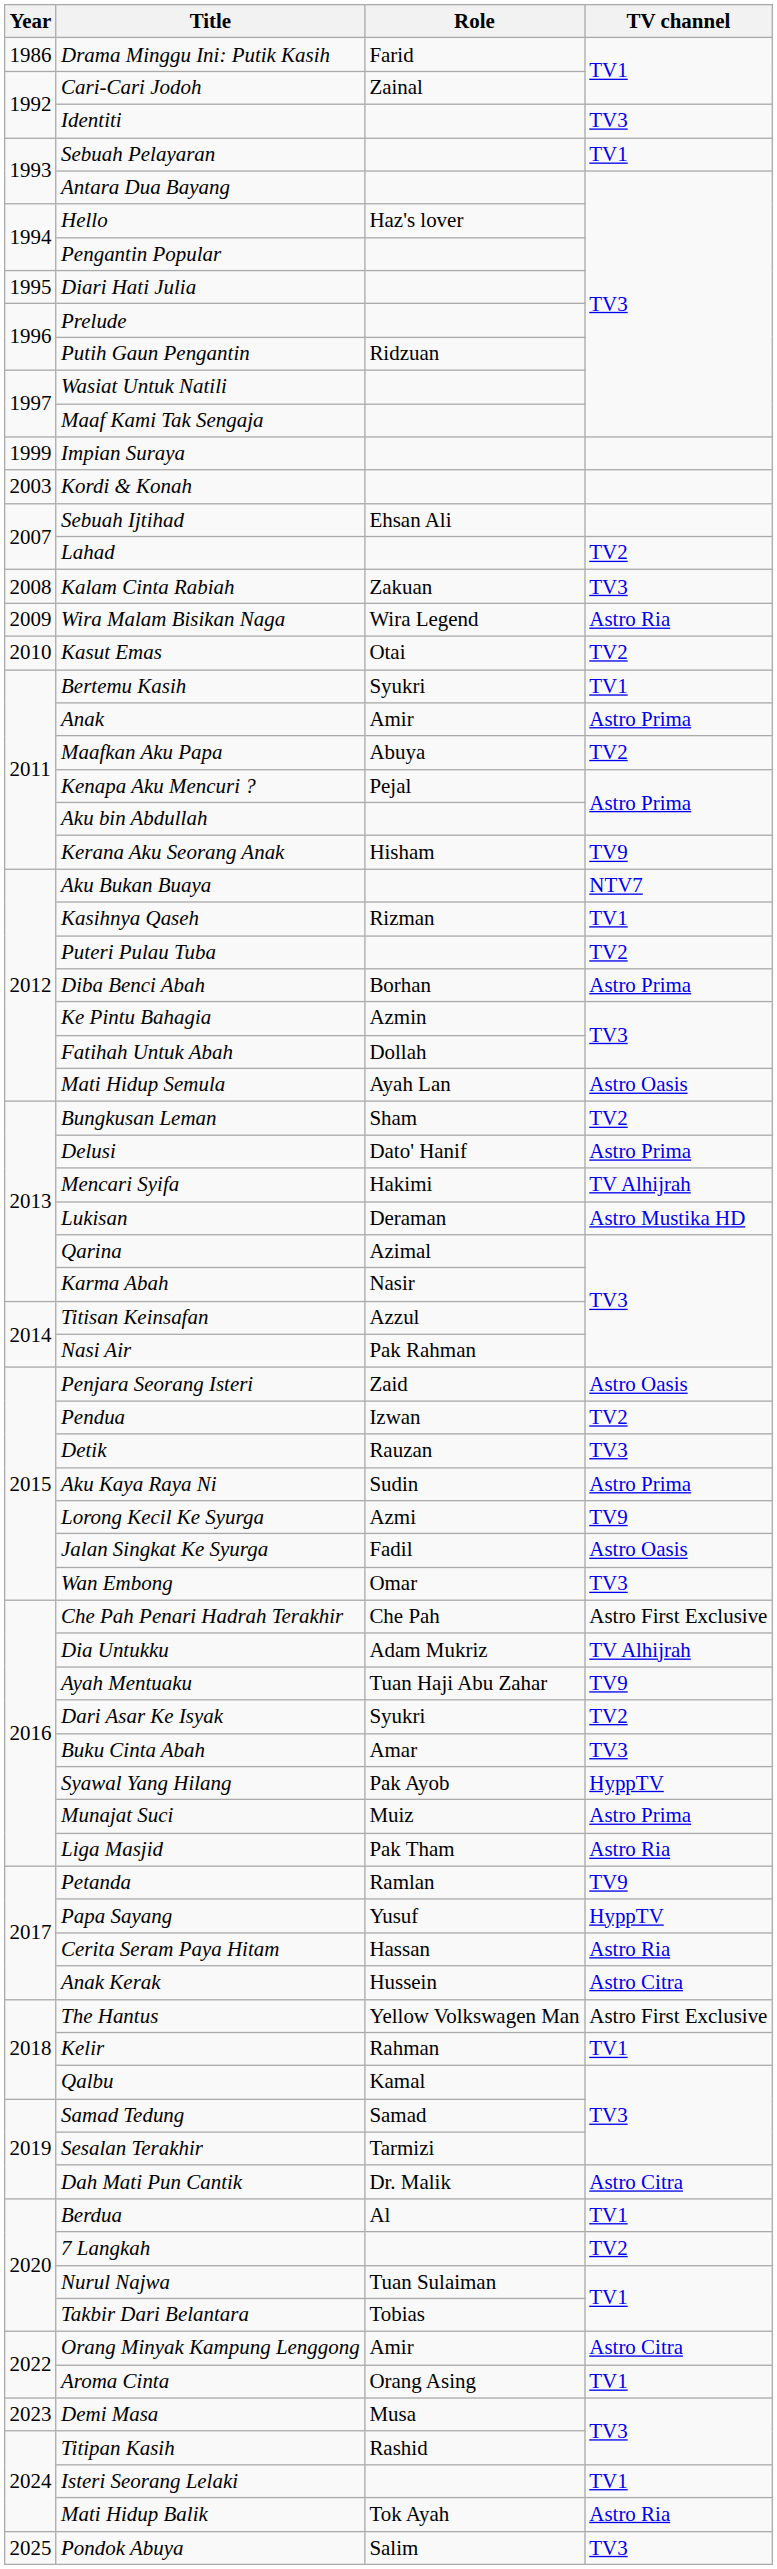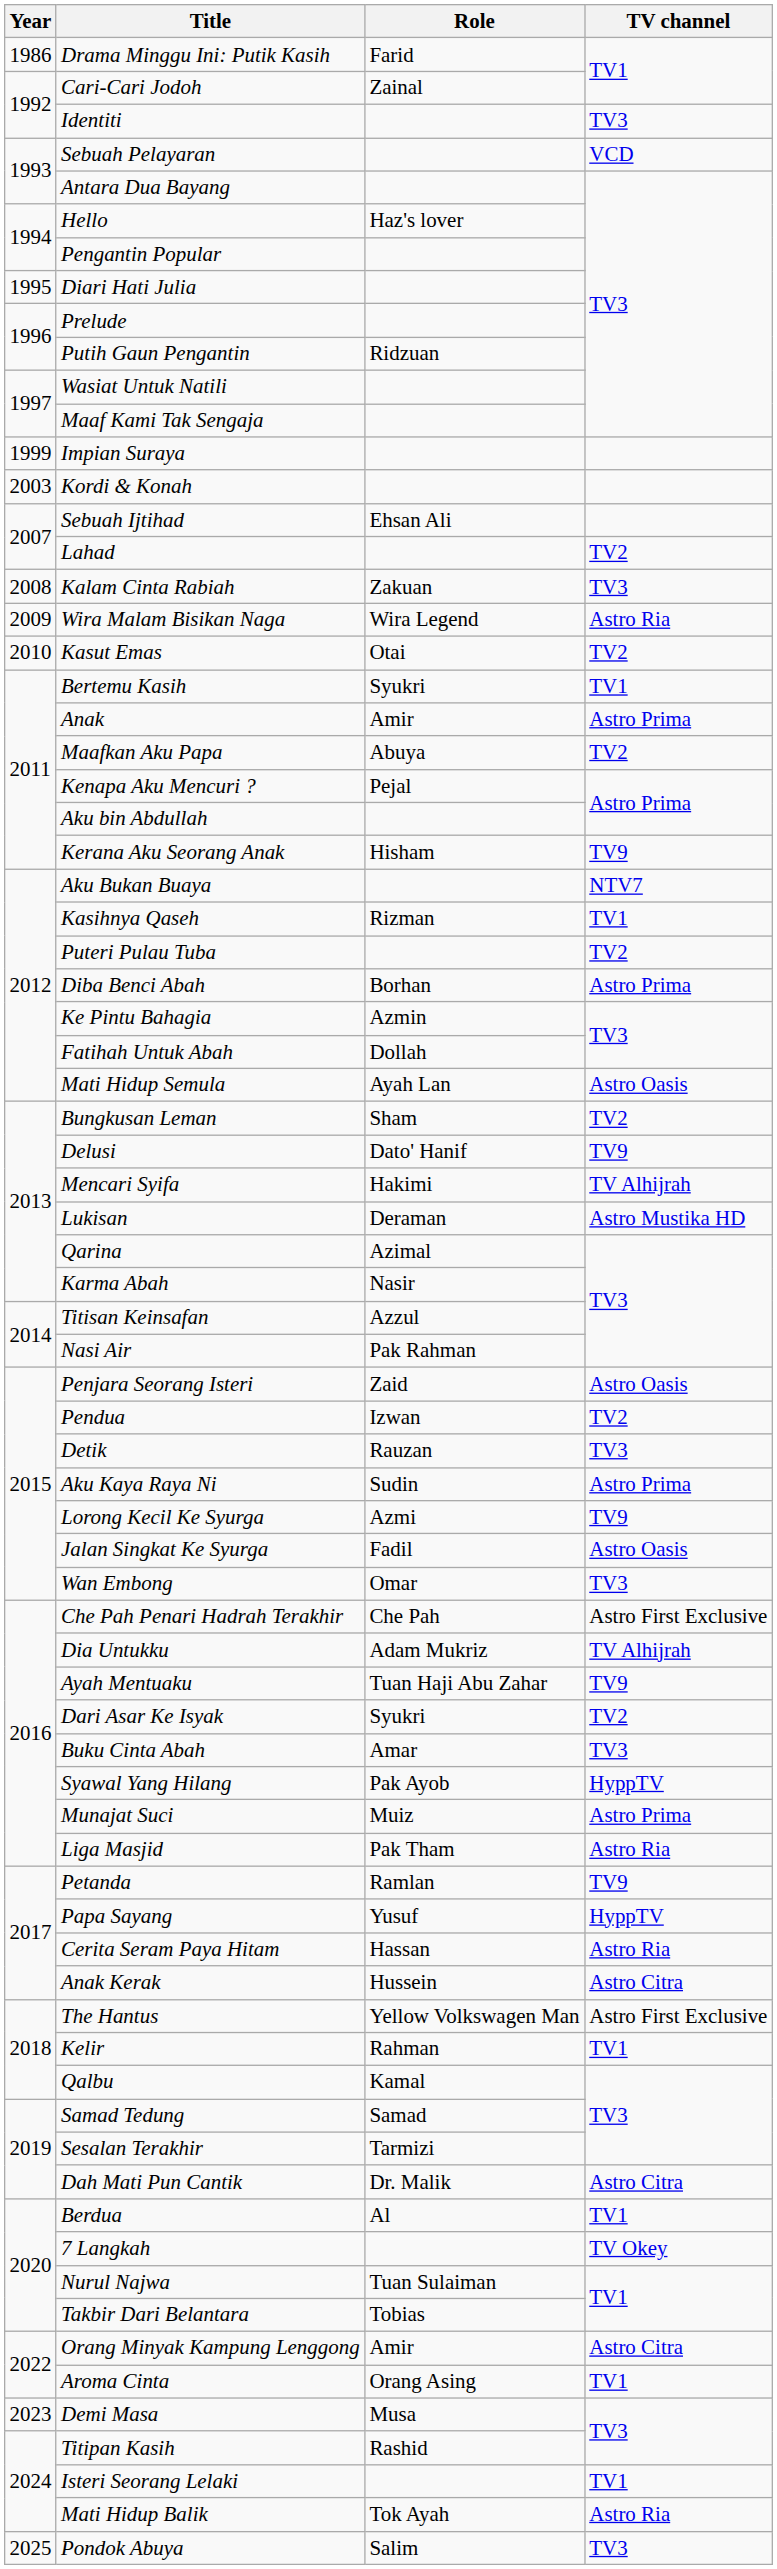Sebuah Pelayaran | TV channel: TV1 -> VCD
Delusi | TV channel: Astro Prima -> TV9
7 Langkah | TV channel: TV2 -> TV Okey
